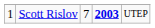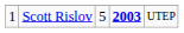Scott Rislov | column 3: 7 -> 5
